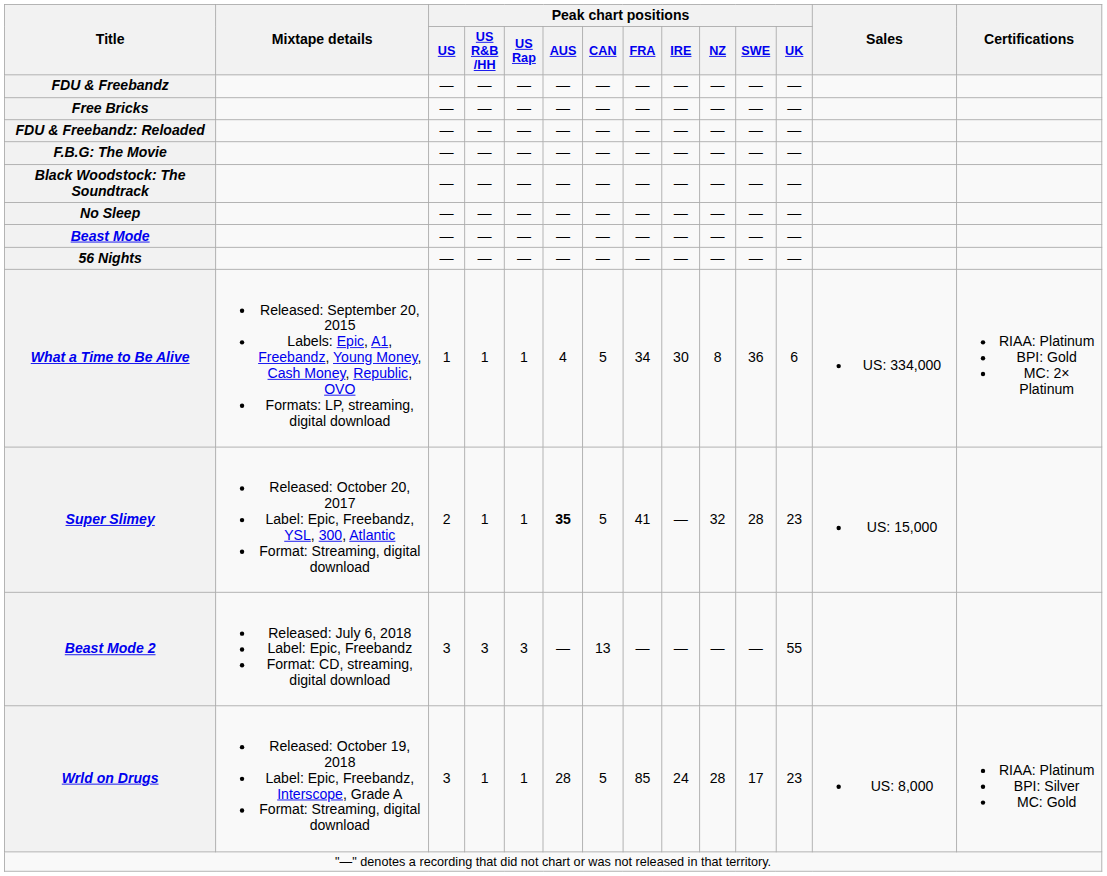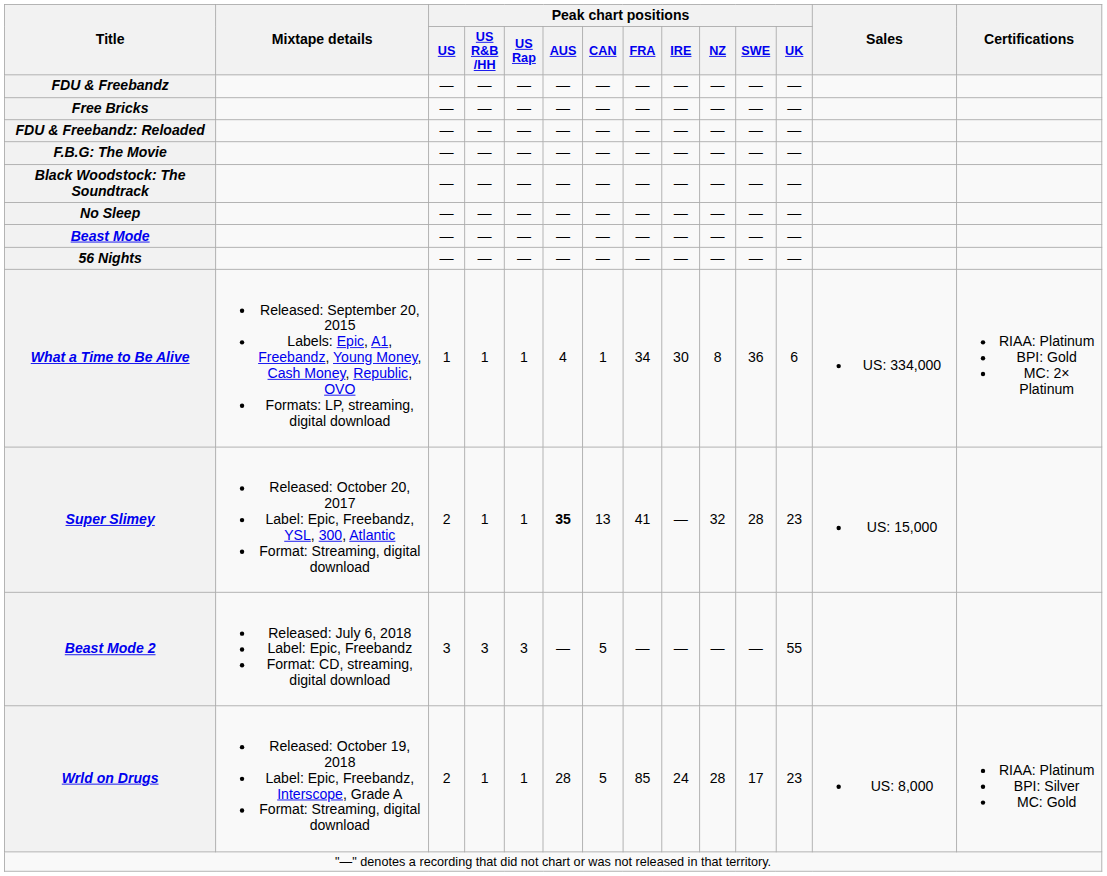What a Time to Be Alive | Peak chart positions / CAN: 5 -> 1
Super Slimey | Peak chart positions / CAN: 5 -> 13
Beast Mode 2 | Peak chart positions / CAN: 13 -> 5
Wrld on Drugs | Peak chart positions / US: 3 -> 2
